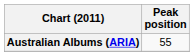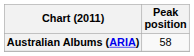Australian Albums (ARIA) | Peak position: 55 -> 58
